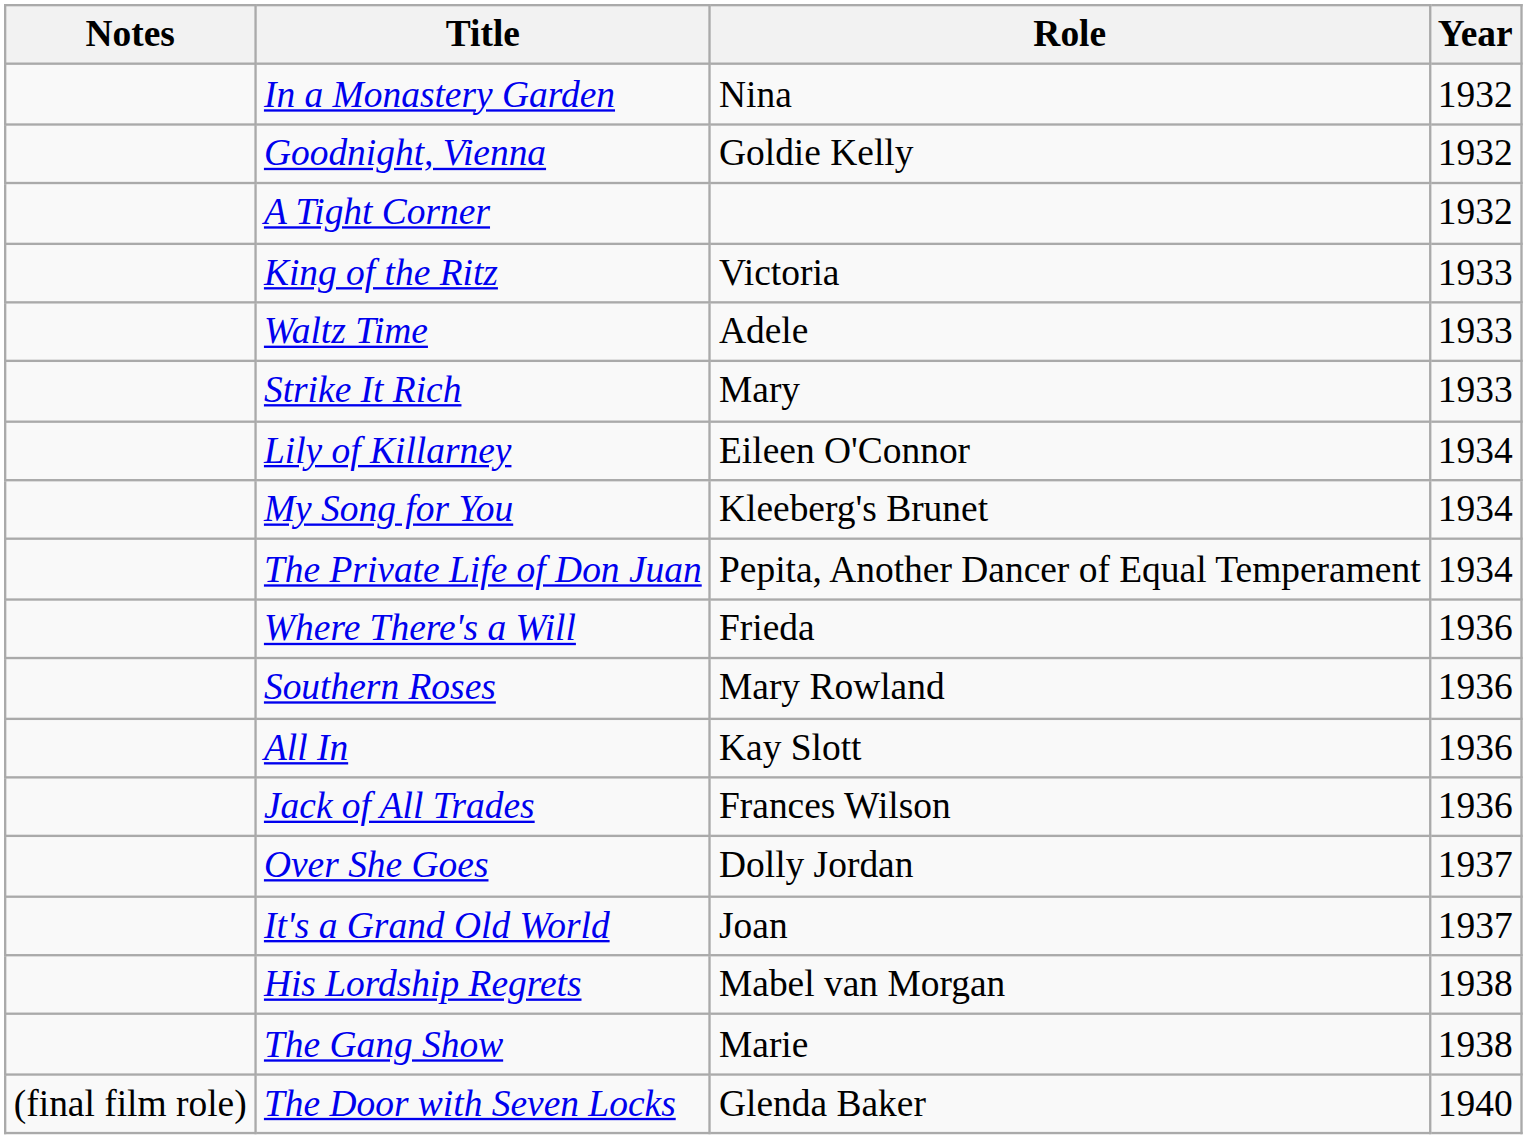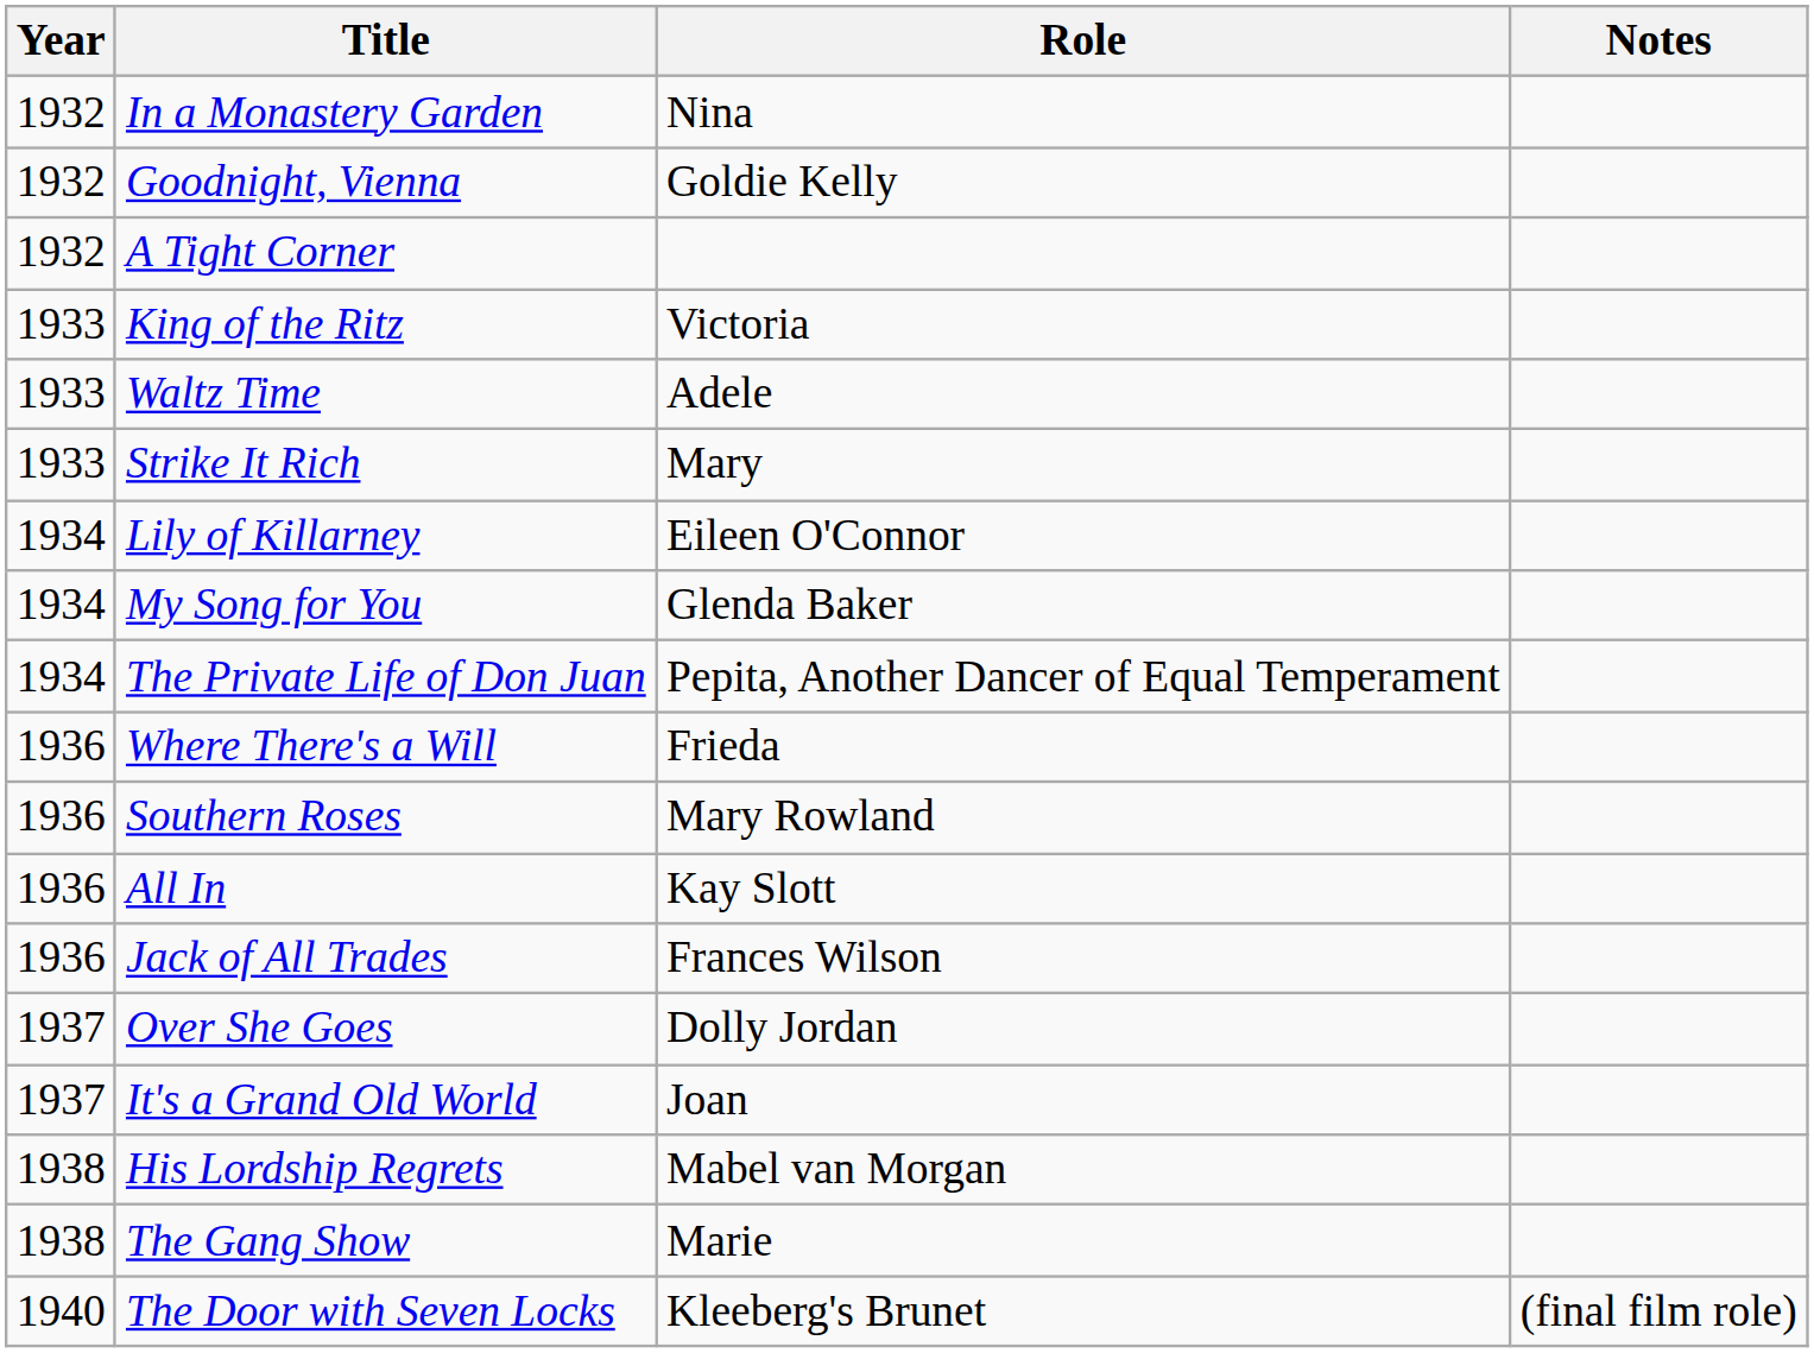columns swapped: Year <-> Notes
My Song for You | Role: Kleeberg's Brunet -> Glenda Baker
The Door with Seven Locks | Role: Glenda Baker -> Kleeberg's Brunet
